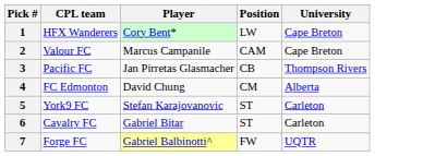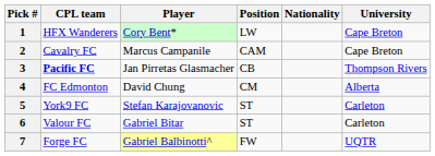+ column: Nationality
2 | CPL team: Valour FC -> Cavalry FC
3 | CPL team: normal -> bold
6 | CPL team: Cavalry FC -> Valour FC
